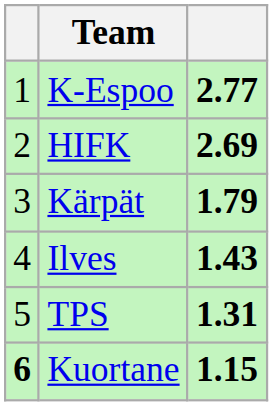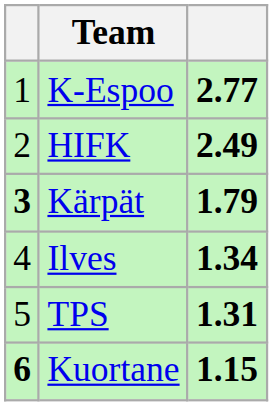HIFK | column 3: 2.69 -> 2.49
Kärpät | column 1: normal -> bold
Ilves | column 3: 1.43 -> 1.34
